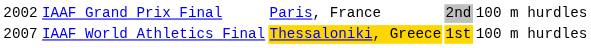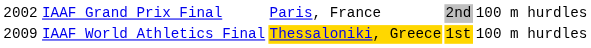IAAF World Athletics Final | column 1: 2007 -> 2009
